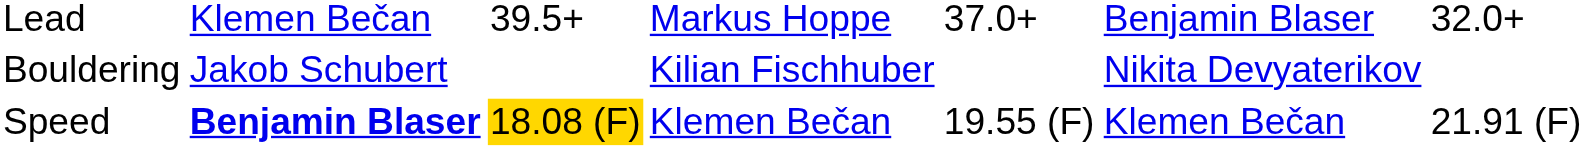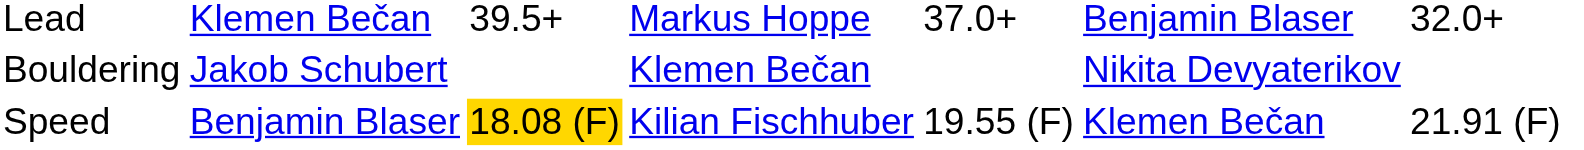Bouldering | column 4: Kilian Fischhuber -> Klemen Bečan
Speed | column 2: bold -> normal
Speed | column 4: Klemen Bečan -> Kilian Fischhuber
